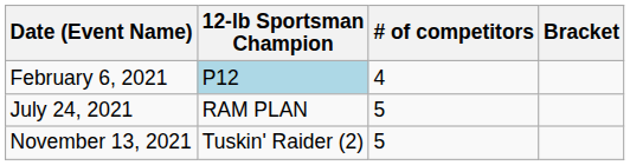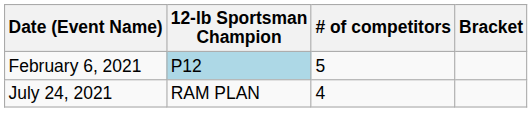February 6, 2021 | # of competitors: 4 -> 5
July 24, 2021 | # of competitors: 5 -> 4
- row: November 13, 2021 | Tuskin' Raider (2) | 5
